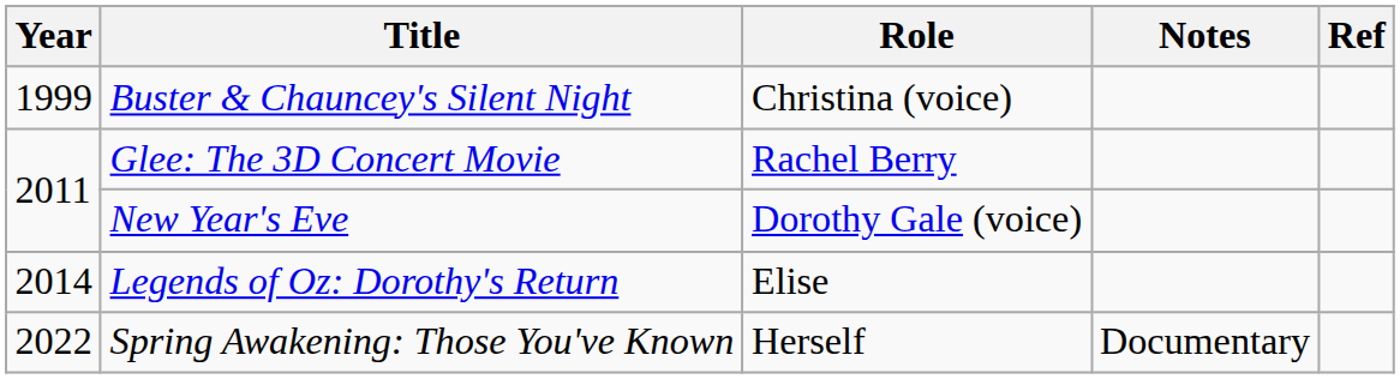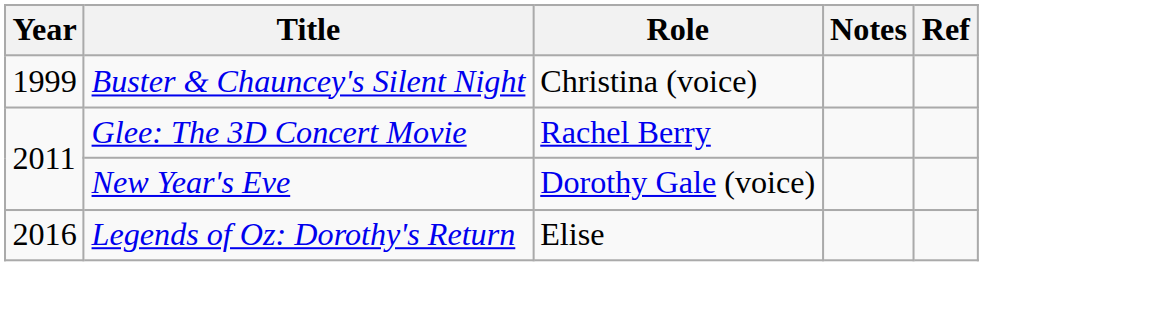Legends of Oz: Dorothy's Return | Year: 2014 -> 2016
- row: 2022 | Spring Awakening: Those You've Known | Herself | Documentary
